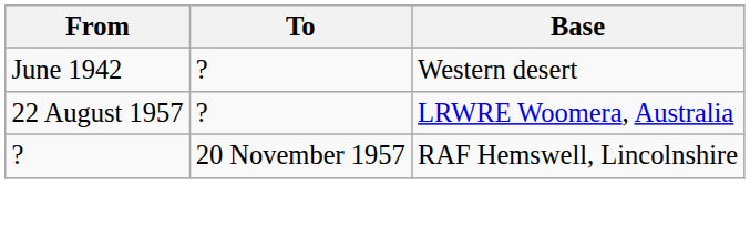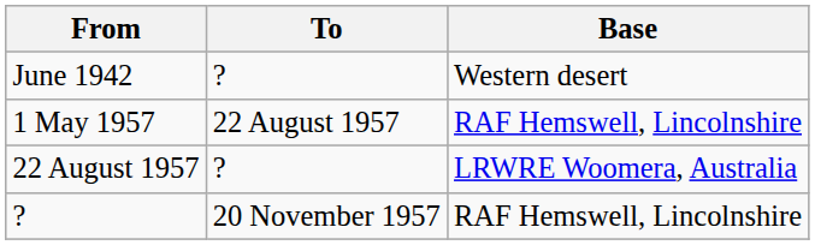+ row: 1 May 1957 | 22 August 1957 | RAF Hemswell, Lincolnshire
